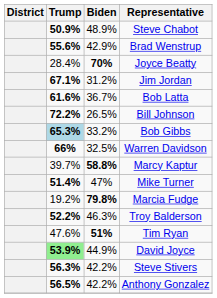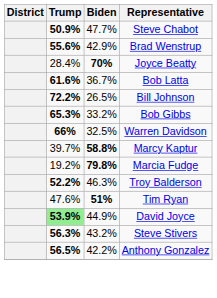Steve Chabot | Biden: 48.9% -> 47.7%
- row: 67.1% | 31.2% | Jim Jordan
Bob Gibbs | Trump: lightblue background -> no background
- row: 51.4% | 47% | Mike Turner
Steve Stivers | Biden: 42.2% -> 43.2%
